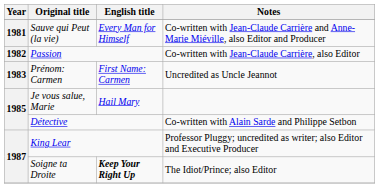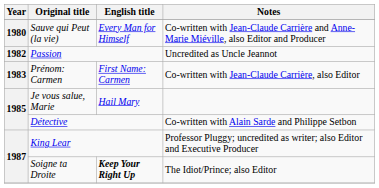Sauve qui Peut (la vie) | Year: 1981 -> 1980
Passion | Notes: Co-written with Jean-Claude Carrière, also Editor -> Uncredited as Uncle Jeannot
Prénom: Carmen | Notes: Uncredited as Uncle Jeannot -> Co-written with Jean-Claude Carrière, also Editor
